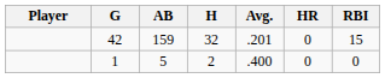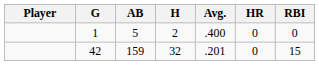rows swapped: 42 <-> 1
